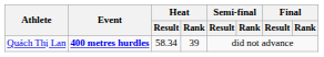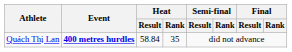Quách Thị Lan | Heat / Result: 58.34 -> 58.84
Quách Thị Lan | Heat / Rank: 39 -> 35
